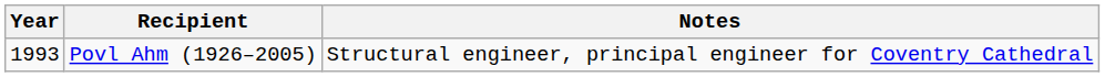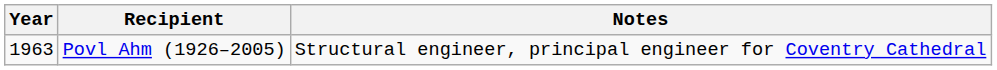Povl Ahm (1926–2005) | Year: 1993 -> 1963
